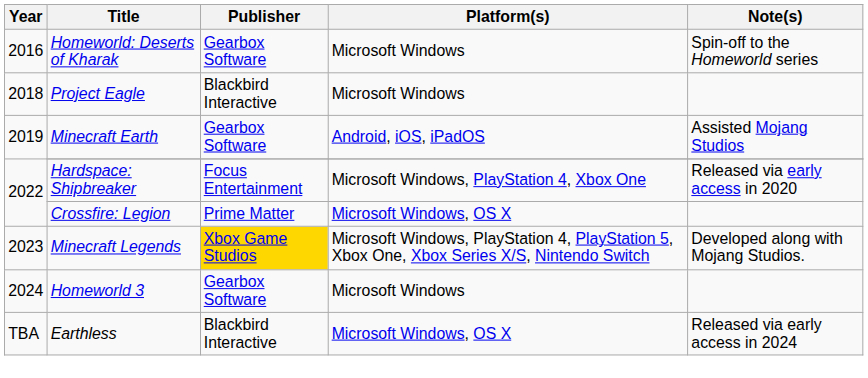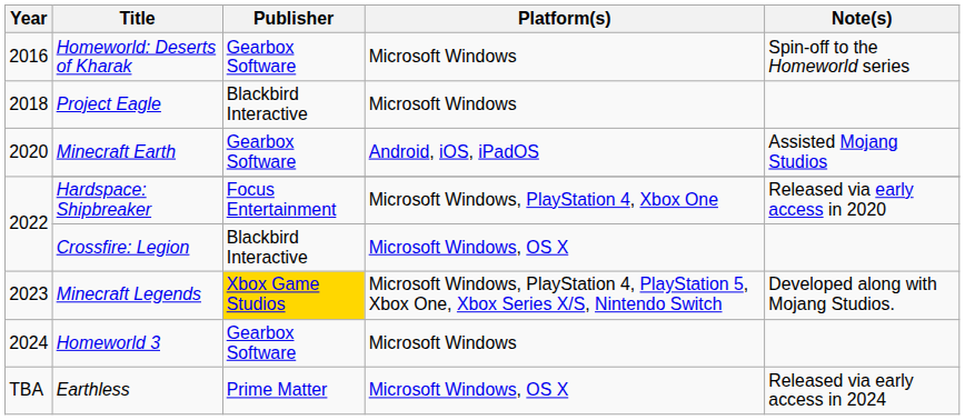Minecraft Earth | Year: 2019 -> 2020
Crossfire: Legion | Publisher: Prime Matter -> Blackbird Interactive
Earthless | Publisher: Blackbird Interactive -> Prime Matter
